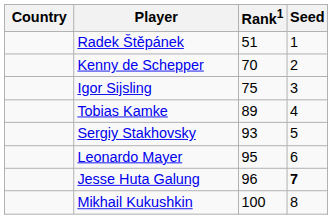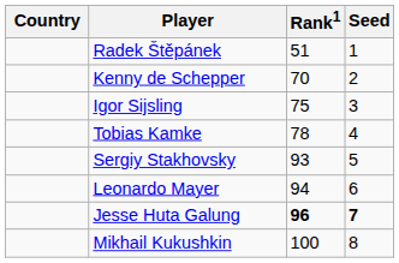Tobias Kamke | Rank1: 89 -> 78
Leonardo Mayer | Rank1: 95 -> 94
Jesse Huta Galung | Rank1: normal -> bold
